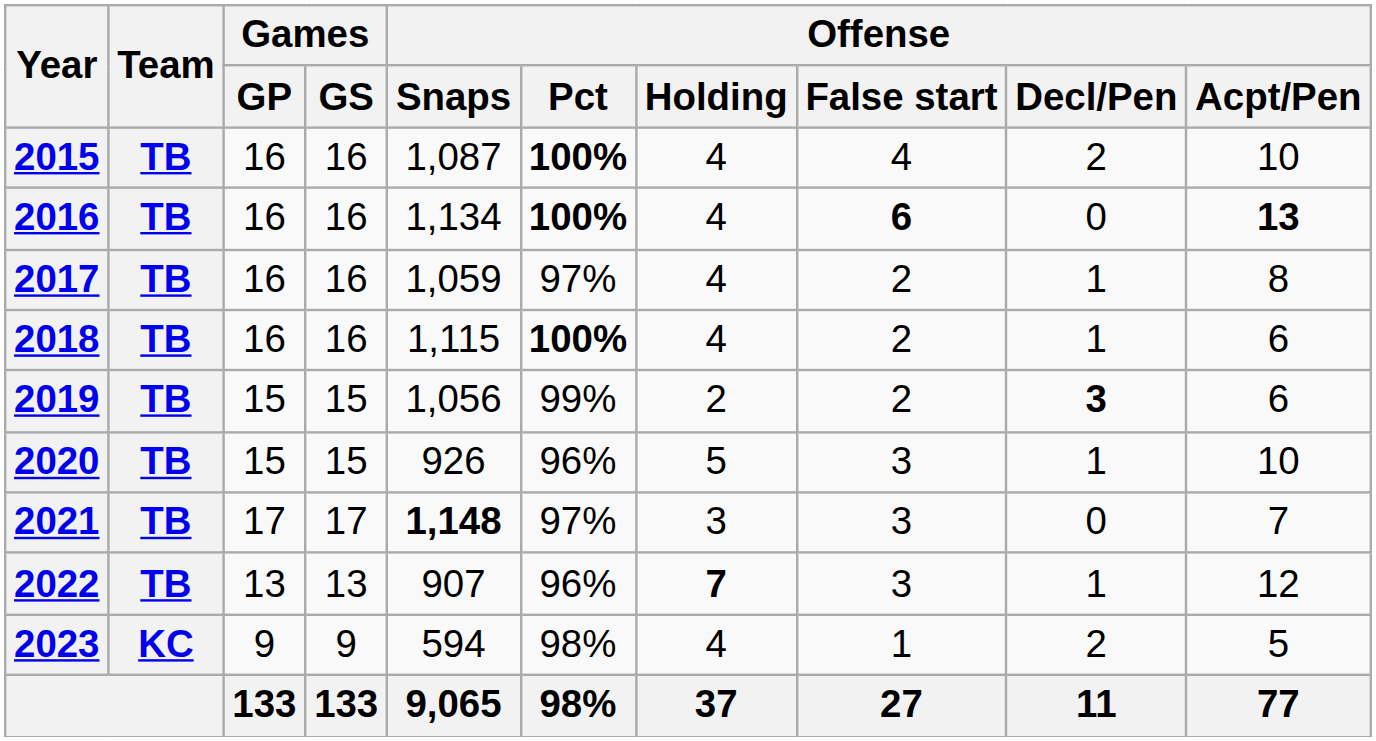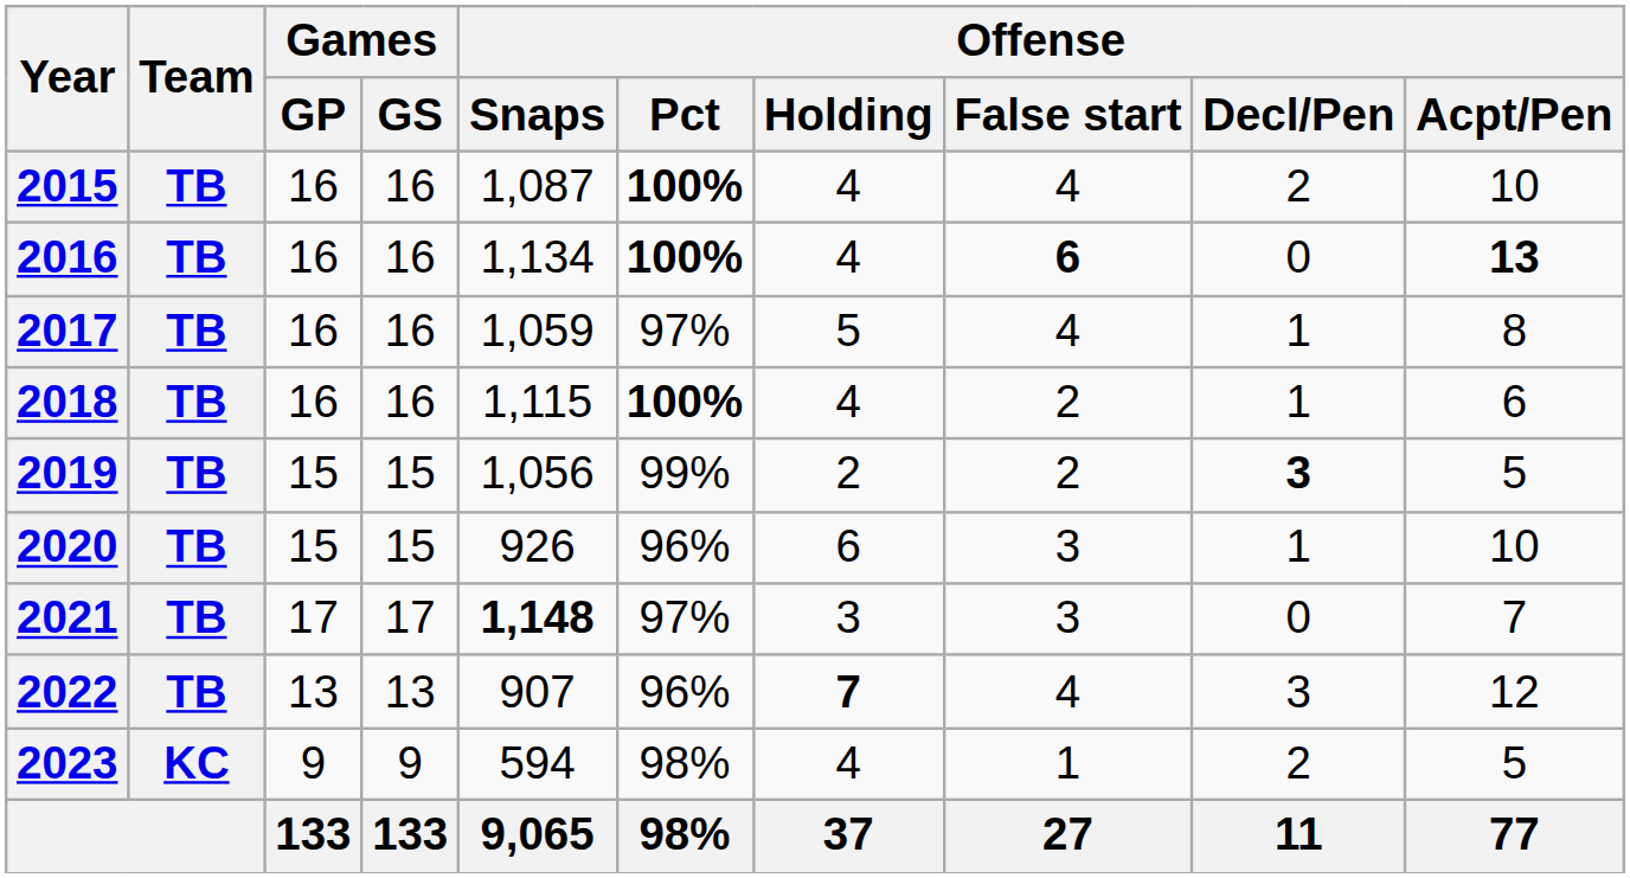2017 | Offense / Holding: 4 -> 5
2017 | Offense / False start: 2 -> 4
2019 | Offense / Acpt/Pen: 6 -> 5
2020 | Offense / Holding: 5 -> 6
2022 | Offense / False start: 3 -> 4
2022 | Offense / Decl/Pen: 1 -> 3
